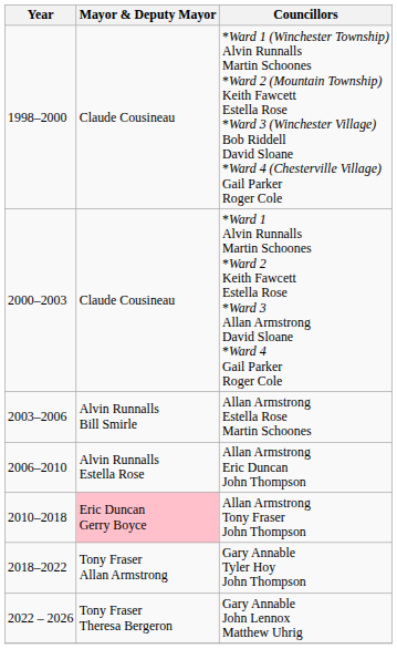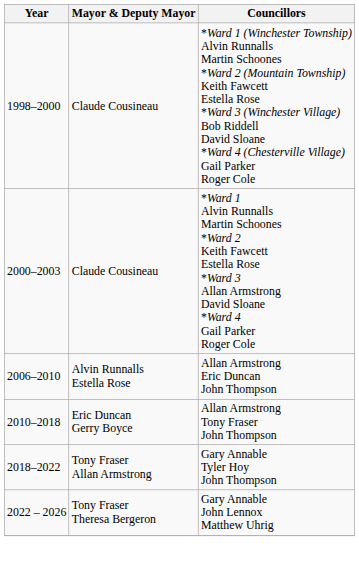- row: 2003–2006 | Alvin Runnalls Bill Smirle | Allan Armstrong Estella Rose Martin Schoones
Allan Armstrong Tony Fraser John Thompson | Mayor & Deputy Mayor: pink background -> no background
